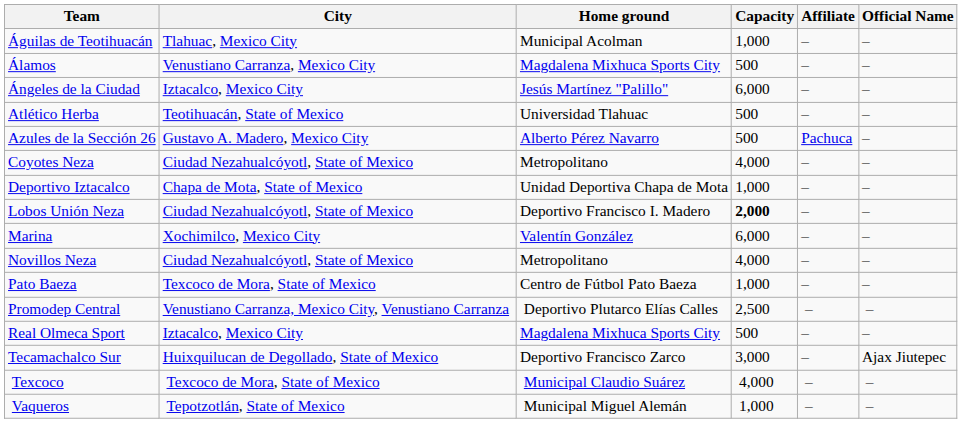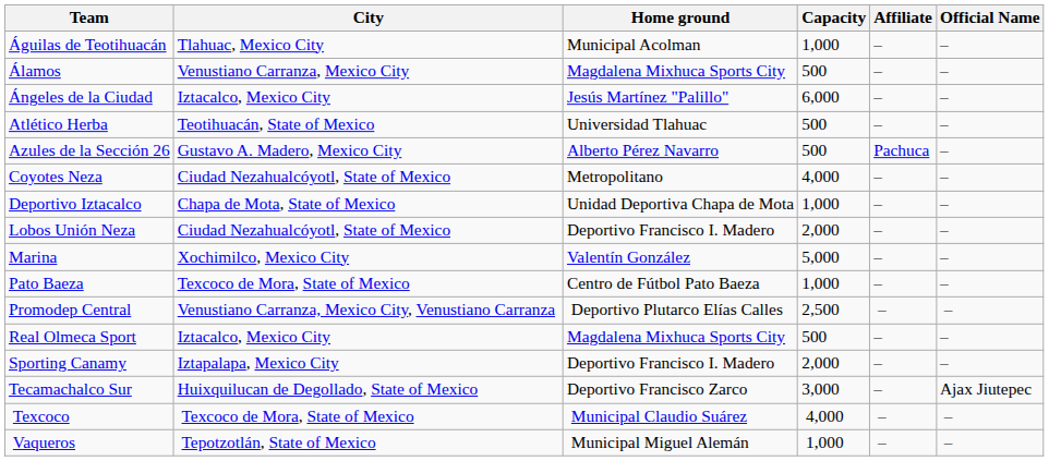Lobos Unión Neza | Capacity: bold -> normal
Marina | Capacity: 6,000 -> 5,000
- row: Novillos Neza | Ciudad Nezahualcóyotl, State of Mexico | Metropolitano | 4,000 | – | –
+ row: Sporting Canamy | Iztapalapa, Mexico City | Deportivo Francisco I. Madero | 2,000 | – | –
